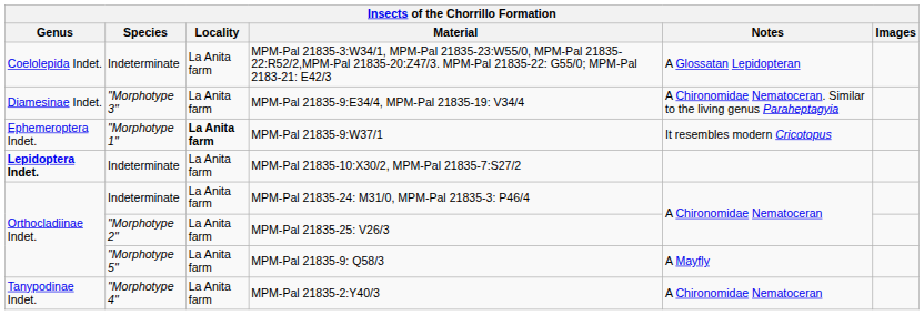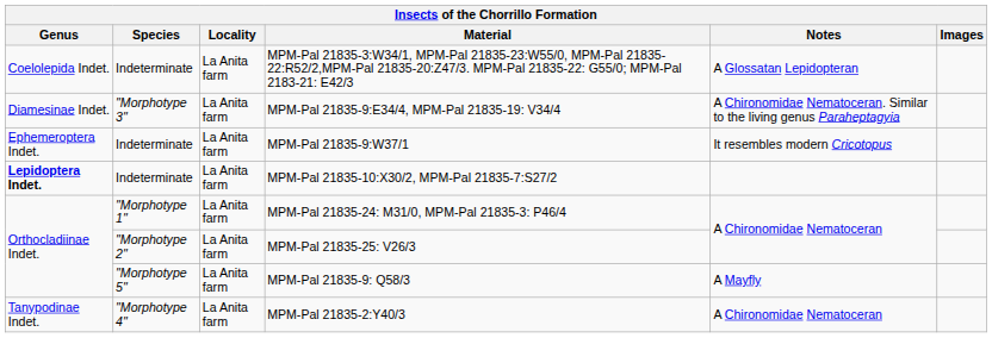MPM-Pal 21835-9:W37/1 | Species: "Morphotype 1" -> Indeterminate
MPM-Pal 21835-9:W37/1 | Locality: bold -> normal
MPM-Pal 21835-24: M31/0, MPM-Pal 21835-3: P46/4 | Species: Indeterminate -> "Morphotype 1"
